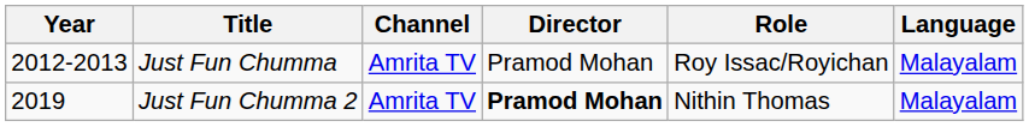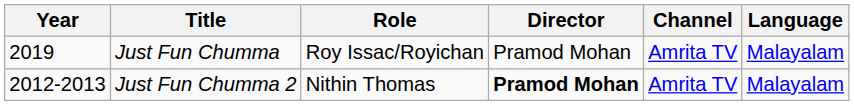columns swapped: Role <-> Channel
Just Fun Chumma | Year: 2012-2013 -> 2019
Just Fun Chumma 2 | Year: 2019 -> 2012-2013
